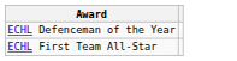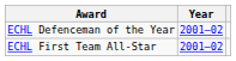+ column: Year | 2001–02 | 2001–02
